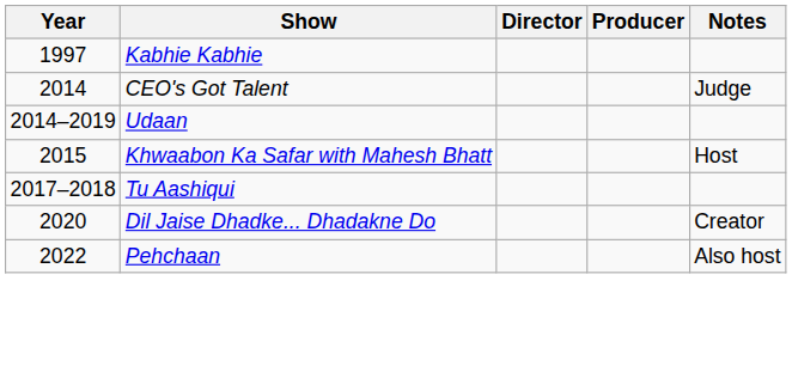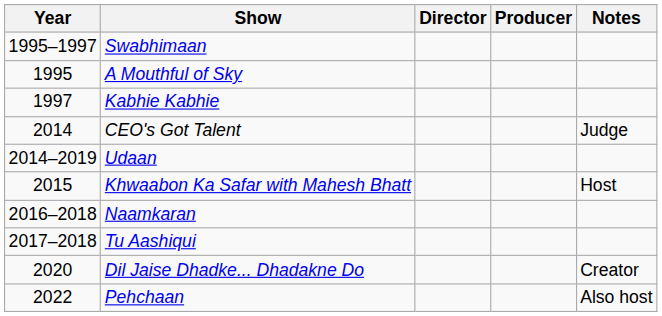+ row: 1995–1997 | Swabhimaan
+ row: 1995 | A Mouthful of Sky
+ row: 2016–2018 | Naamkaran
